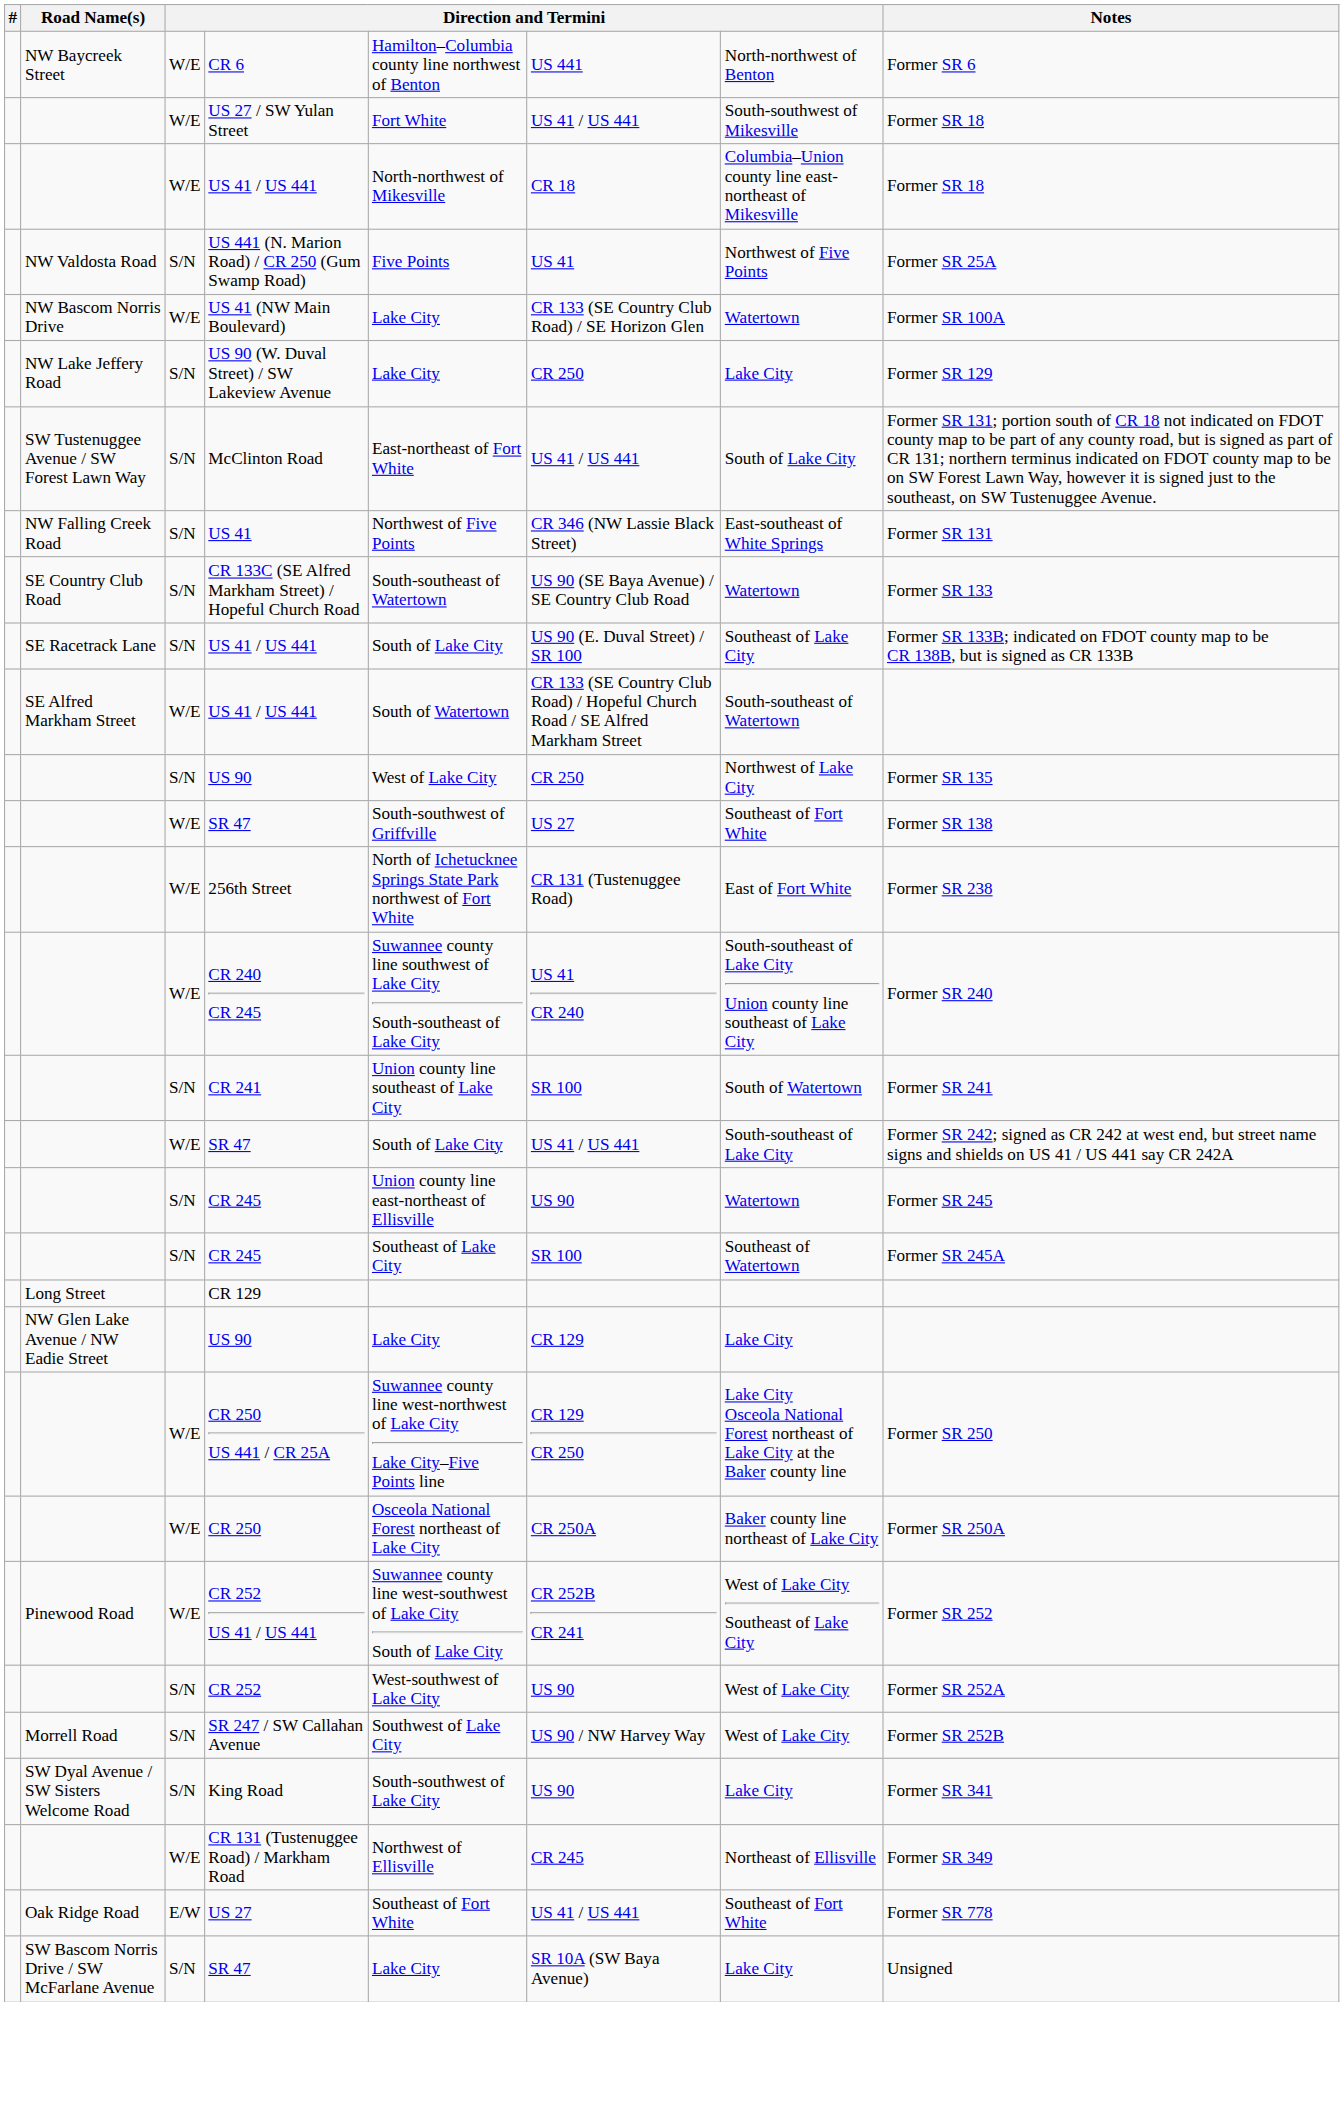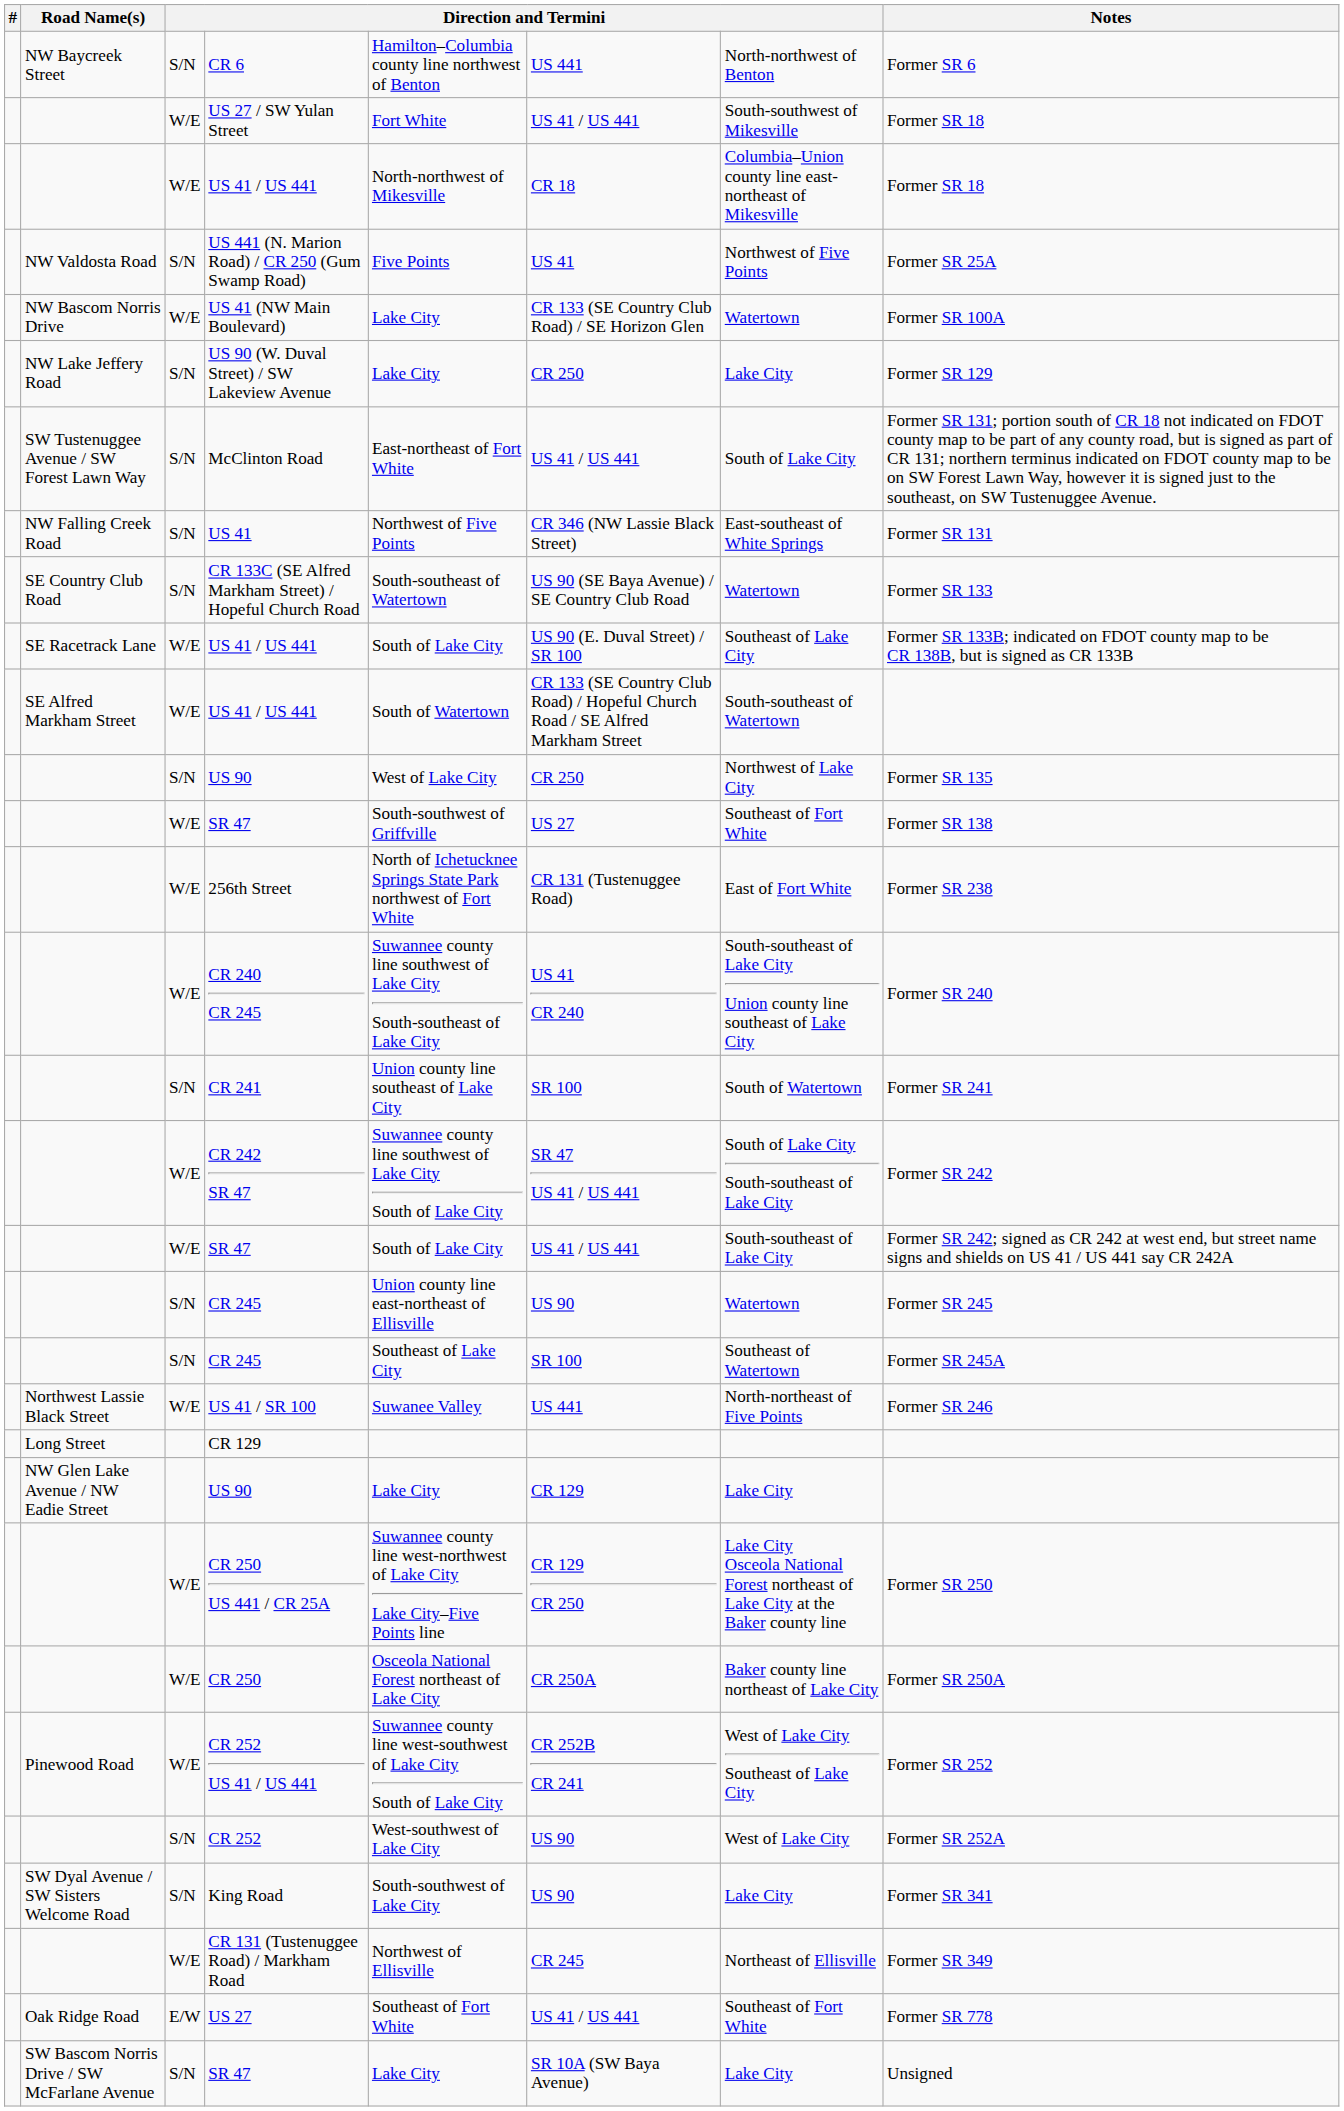CR 6 | column 3: W/E -> S/N
SE Racetrack Lane / US 41 / US 441 | column 3: S/N -> W/E
+ row: W/E | CR 242 SR 47 | Suwannee county line southwest of Lake City South of Lake City | SR 47 US 41 / US 441 | South of Lake City South-southeast of Lake City | Former SR 242
+ row: Northwest Lassie Black Street | W/E | US 41 / SR 100 | Suwanee Valley | US 441 | North-northeast of Five Points | Former SR 246
- row: Morrell Road | S/N | SR 247 / SW Callahan Avenue | Southwest of Lake City | US 90 / NW Harvey Way | West of Lake City | Former SR 252B
